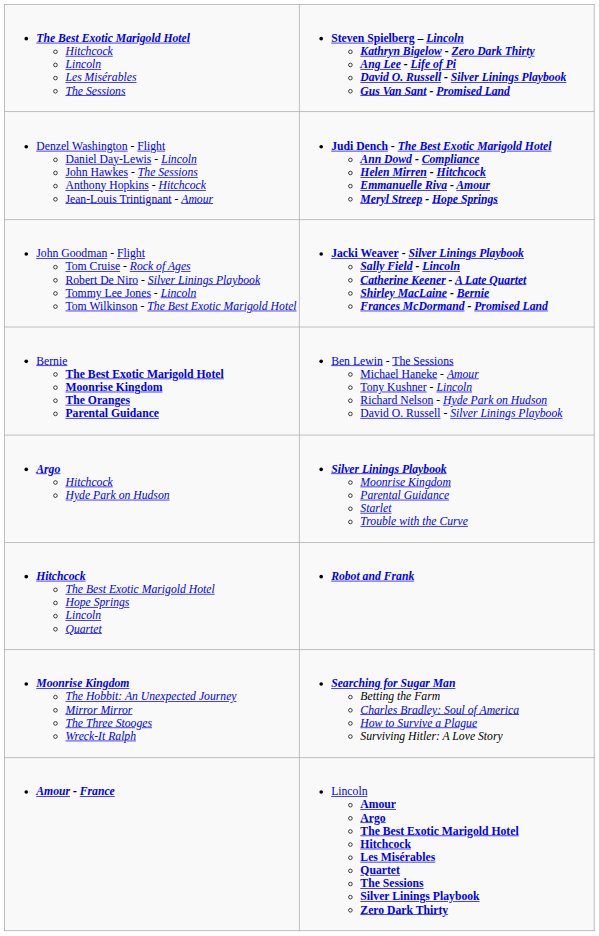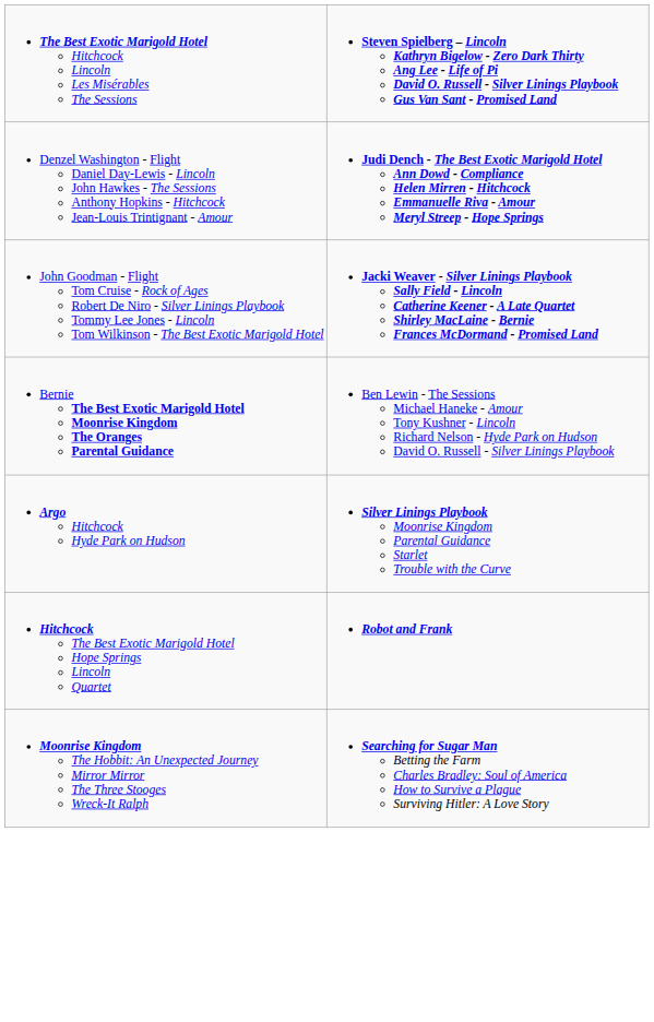- row: Amour - France | Lincoln Amour Argo The Best Exotic Marigold Hotel Hitchcock Les Misérables Quartet The Sessions Silver Linings Playbook Zero Dark Thirty
